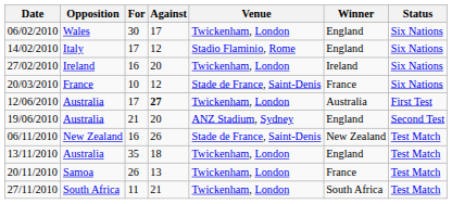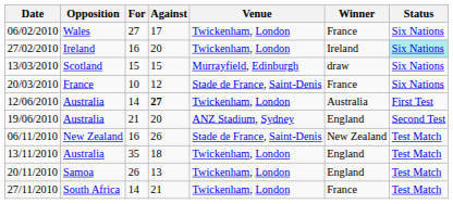06/02/2010 | For: 30 -> 27
06/02/2010 | Winner: England -> France
- row: 14/02/2010 | Italy | 17 | 12 | Stadio Flaminio, Rome | England | Six Nations
27/02/2010 | Status: no background -> paleturquoise background
+ row: 13/03/2010 | Scotland | 15 | 15 | Murrayfield, Edinburgh | draw | Six Nations
12/06/2010 | For: 17 -> 14
20/11/2010 | Winner: France -> England
27/11/2010 | For: 11 -> 14
27/11/2010 | Winner: South Africa -> France
